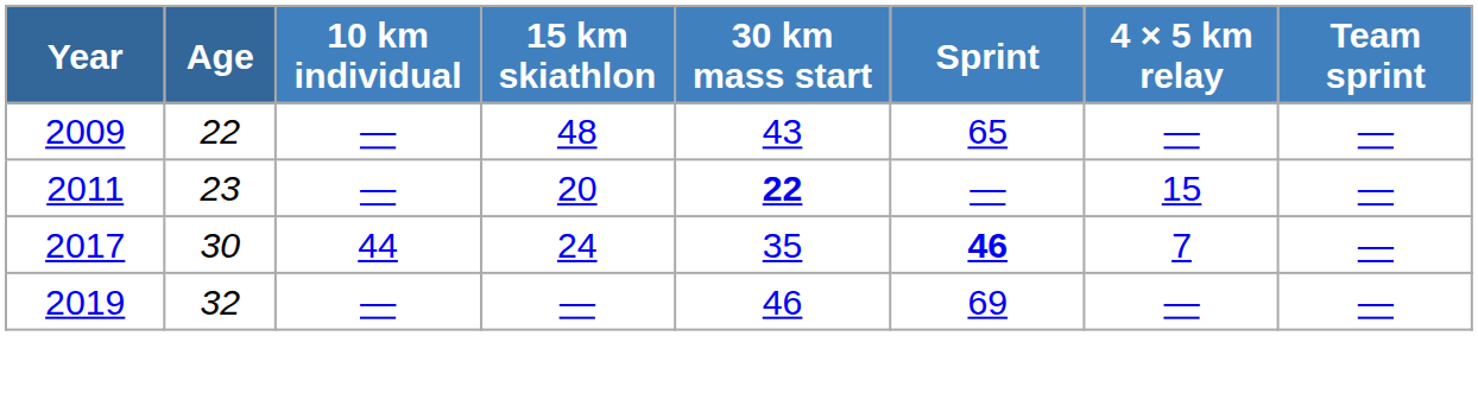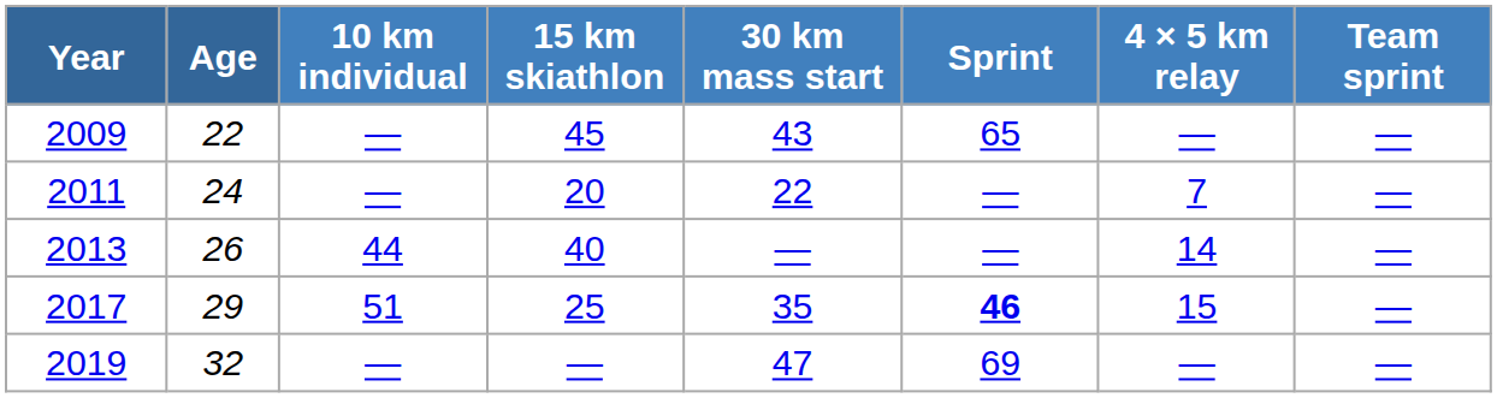2009 | 15 km skiathlon: 48 -> 45
2011 | Age: 23 -> 24
2011 | 30 km mass start: bold -> normal
2011 | 4 × 5 km relay: 15 -> 7
+ row: 2013 | 26 | 44 | 40 | — | — | 14 | —
2017 | Age: 30 -> 29
2017 | 10 km individual: 44 -> 51
2017 | 15 km skiathlon: 24 -> 25
2017 | 4 × 5 km relay: 7 -> 15
2019 | 30 km mass start: 46 -> 47
